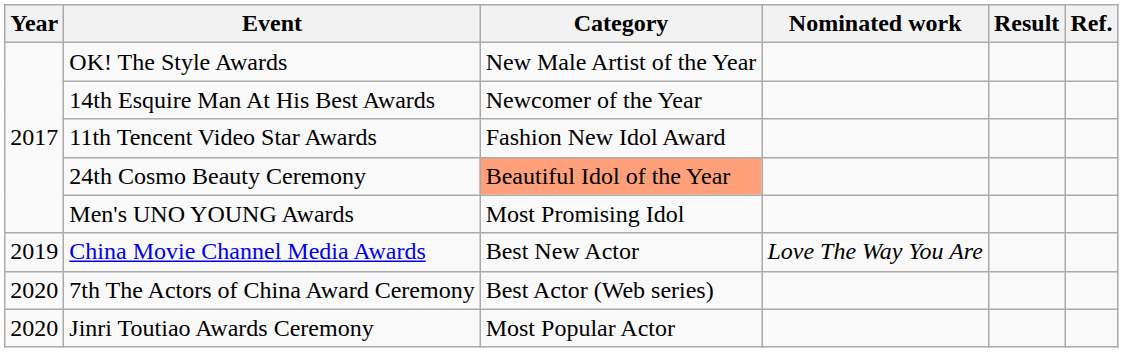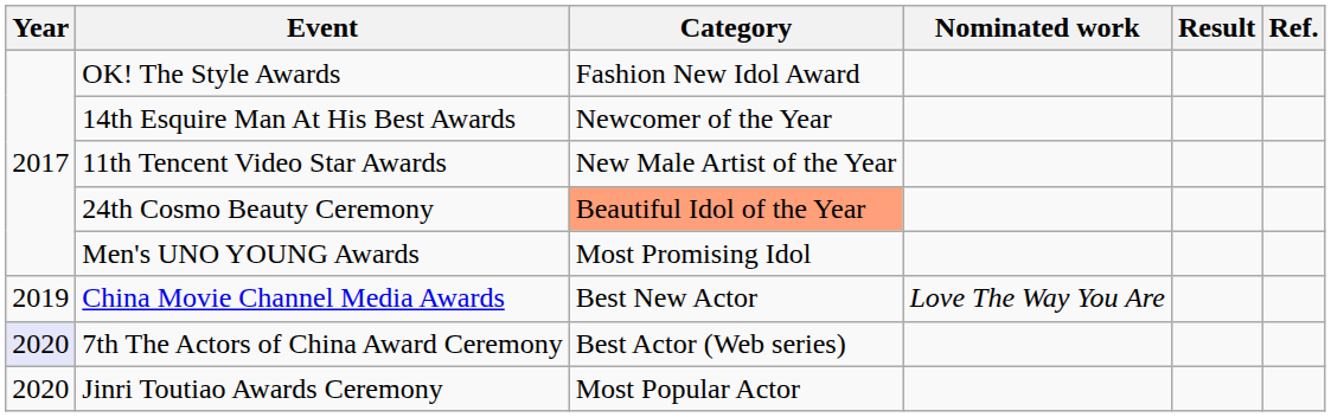OK! The Style Awards | Category: New Male Artist of the Year -> Fashion New Idol Award
11th Tencent Video Star Awards | Category: Fashion New Idol Award -> New Male Artist of the Year
7th The Actors of China Award Ceremony | Year: no background -> lavender background
